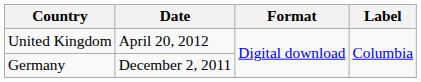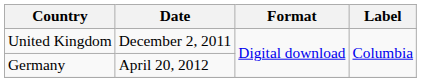United Kingdom | Date: April 20, 2012 -> December 2, 2011
Germany | Date: December 2, 2011 -> April 20, 2012
